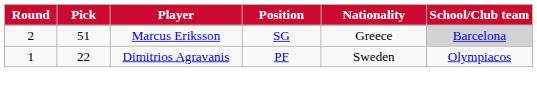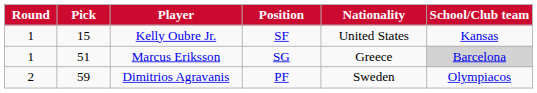+ row: 1 | 15 | Kelly Oubre Jr. | SF | United States | Kansas
Marcus Eriksson | Round: 2 -> 1
Dimitrios Agravanis | Round: 1 -> 2
Dimitrios Agravanis | Pick: 22 -> 59
